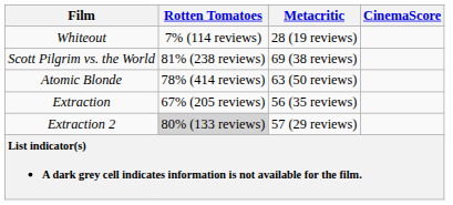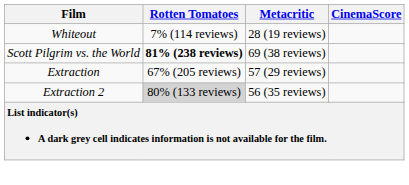Scott Pilgrim vs. the World | Rotten Tomatoes: normal -> bold
- row: Atomic Blonde | 78% (414 reviews) | 63 (50 reviews)
Extraction | Metacritic: 56 (35 reviews) -> 57 (29 reviews)
Extraction 2 | Metacritic: 57 (29 reviews) -> 56 (35 reviews)
